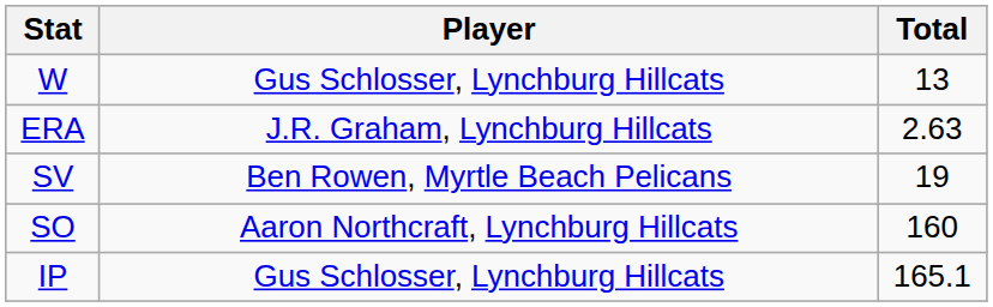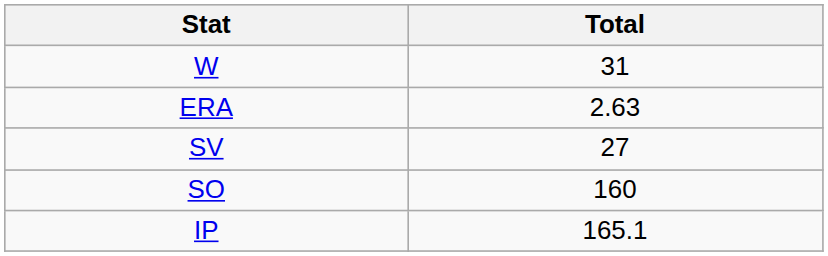- column: Player | Gus Schlosser, Lynchburg Hillcats | J.R. Graham, Lynchburg Hillcats | Ben Rowen, Myrtle Beach Pelicans | Aaron Northcraft, Lynchburg Hillcats | Gus Schlosser, Lynchburg Hillcats
W | Total: 13 -> 31
SV | Total: 19 -> 27
